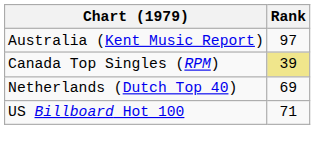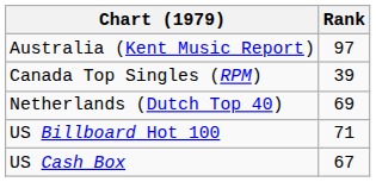Canada Top Singles (RPM) | Rank: khaki background -> no background
+ row: US Cash Box | 67
